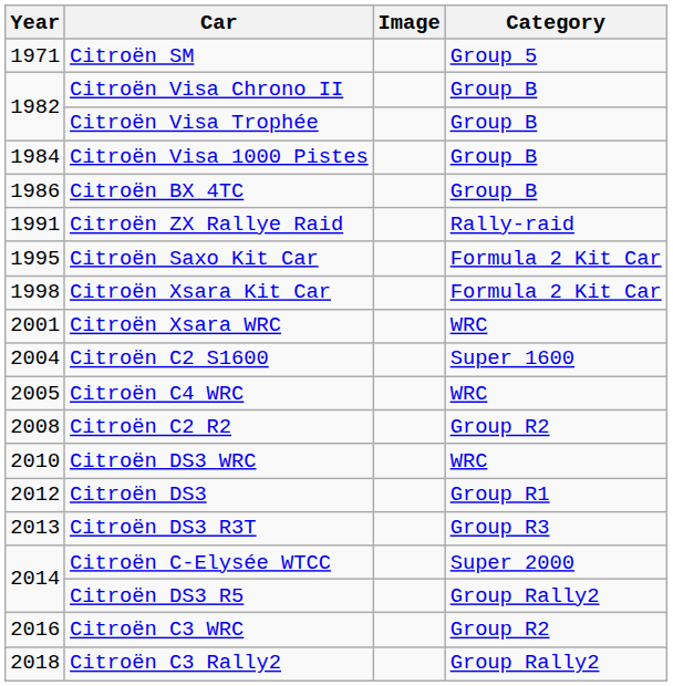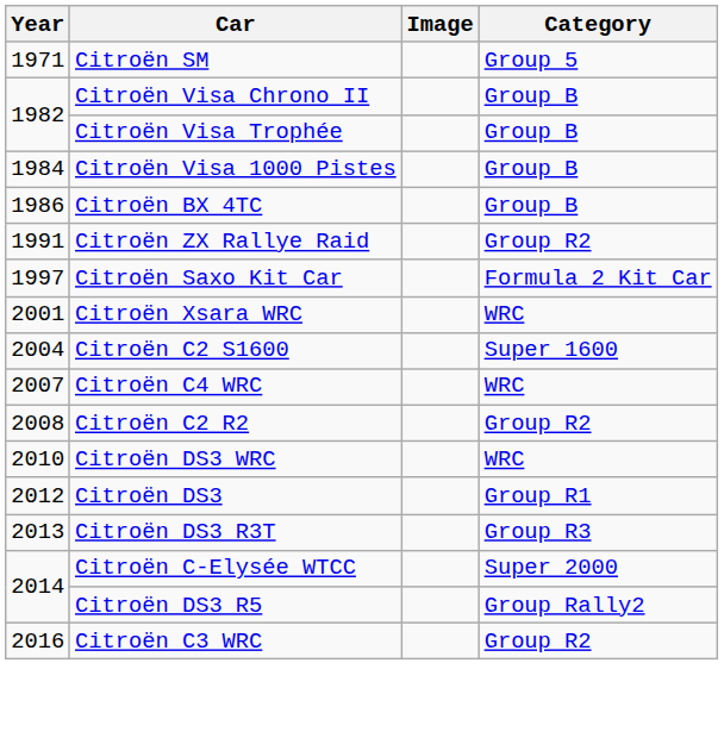Citroën ZX Rallye Raid | Category: Rally-raid -> Group R2
Citroën Saxo Kit Car | Year: 1995 -> 1997
- row: 1998 | Citroën Xsara Kit Car | Formula 2 Kit Car
Citroën C4 WRC | Year: 2005 -> 2007
- row: 2018 | Citroën C3 Rally2 | Group Rally2
